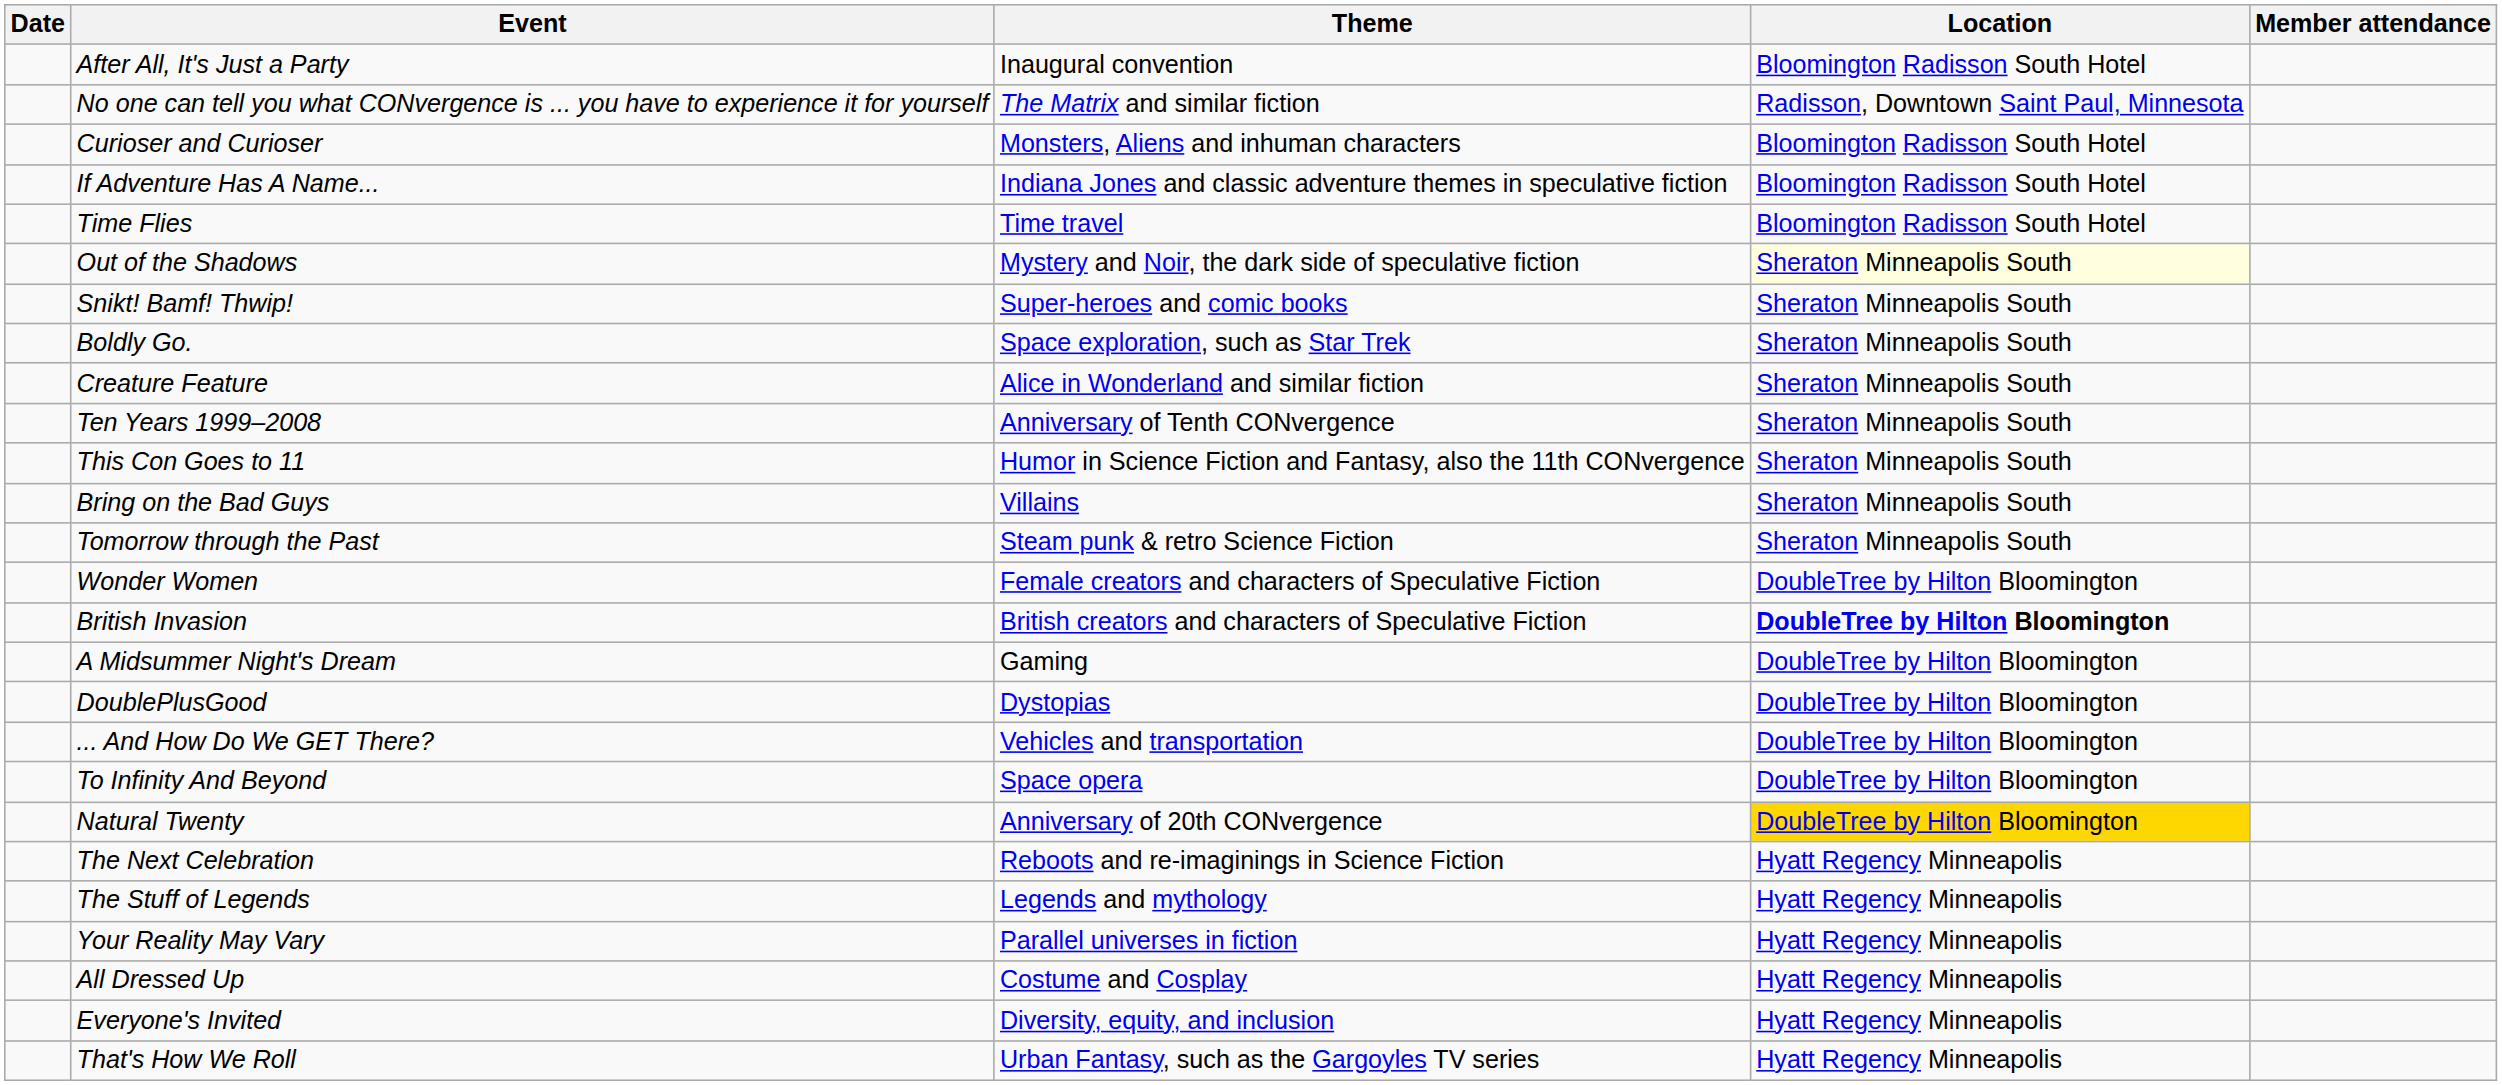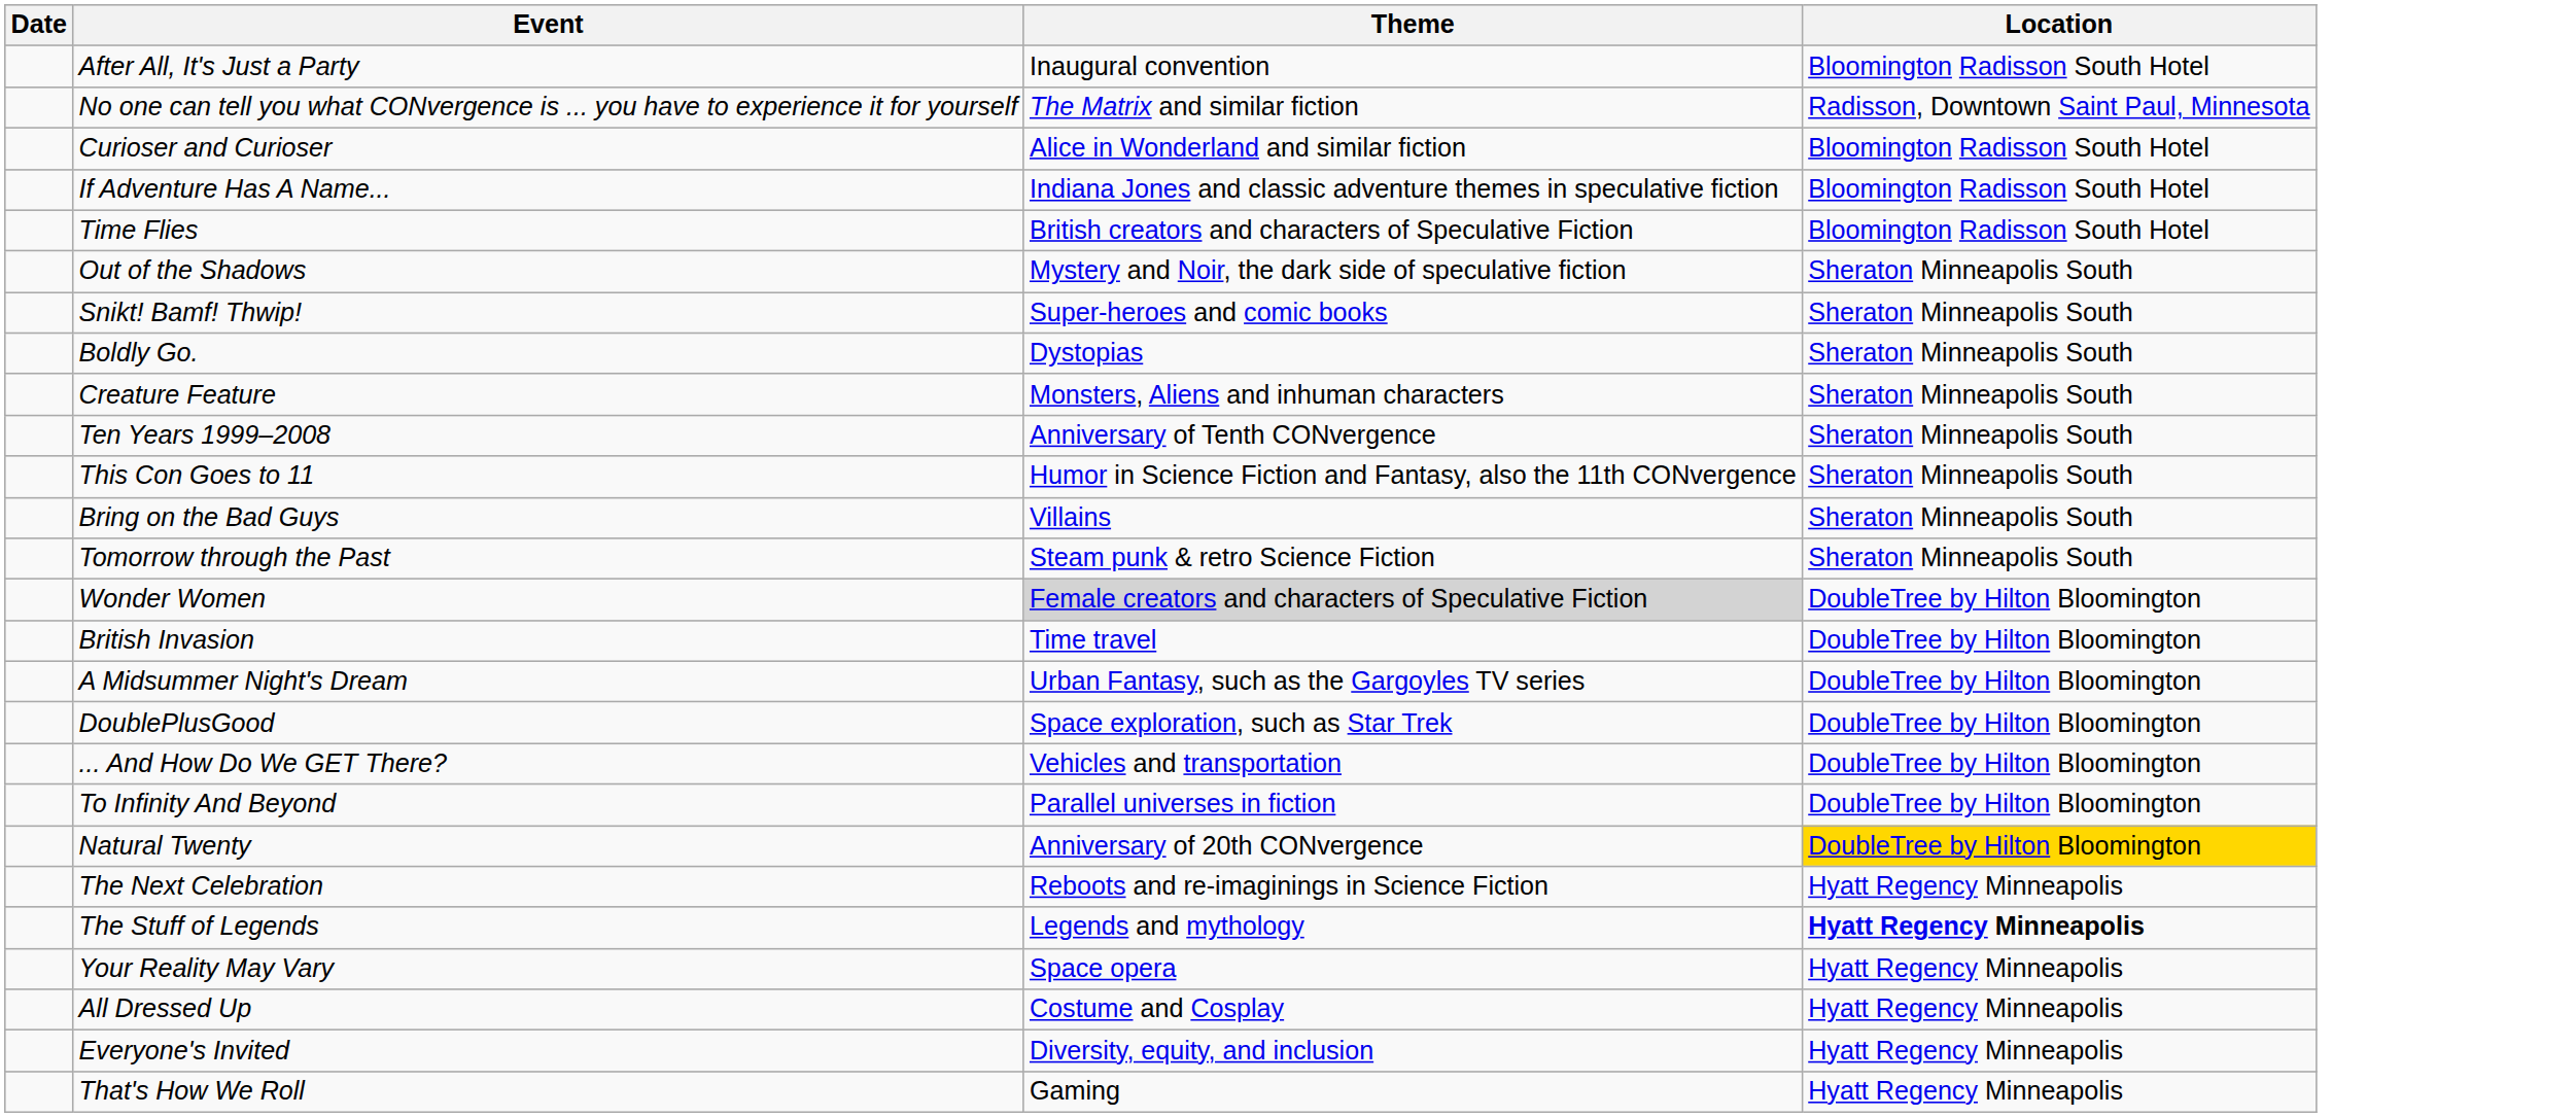- column: Member attendance
Curioser and Curioser | Theme: Monsters, Aliens and inhuman characters -> Alice in Wonderland and similar fiction
Time Flies | Theme: Time travel -> British creators and characters of Speculative Fiction
Out of the Shadows | Location: lightyellow background -> no background
Boldly Go. | Theme: Space exploration, such as Star Trek -> Dystopias
Creature Feature | Theme: Alice in Wonderland and similar fiction -> Monsters, Aliens and inhuman characters
Wonder Women | Theme: no background -> lightgrey background
British Invasion | Theme: British creators and characters of Speculative Fiction -> Time travel
British Invasion | Location: bold -> normal
A Midsummer Night's Dream | Theme: Gaming -> Urban Fantasy, such as the Gargoyles TV series
DoublePlusGood | Theme: Dystopias -> Space exploration, such as Star Trek
To Infinity And Beyond | Theme: Space opera -> Parallel universes in fiction
The Stuff of Legends | Location: normal -> bold
Your Reality May Vary | Theme: Parallel universes in fiction -> Space opera
That's How We Roll | Theme: Urban Fantasy, such as the Gargoyles TV series -> Gaming
